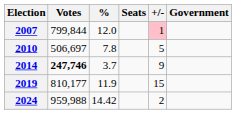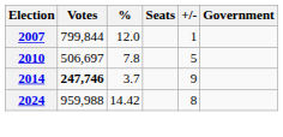2007 | +/-: pink background -> no background
- row: 2019 | 810,177 | 11.9 | 15
2024 | +/-: 2 -> 8
